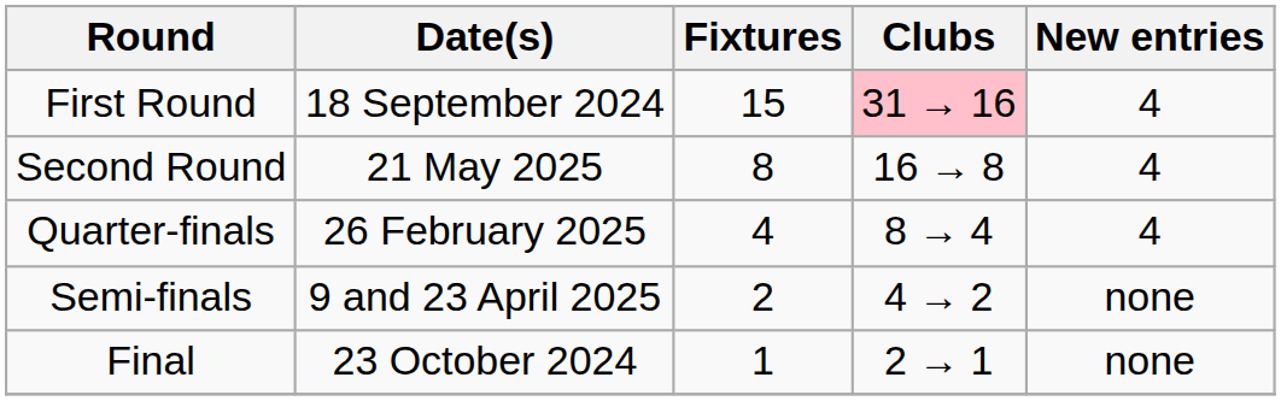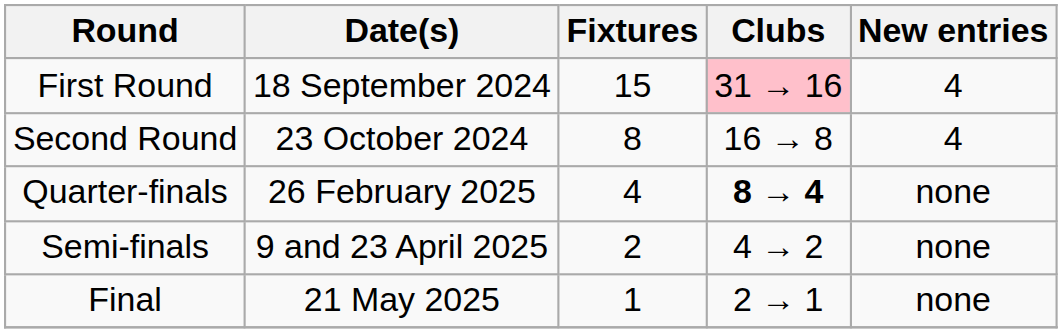Second Round | Date(s): 21 May 2025 -> 23 October 2024
Quarter-finals | Clubs: normal -> bold
Quarter-finals | New entries: 4 -> none
Final | Date(s): 23 October 2024 -> 21 May 2025
